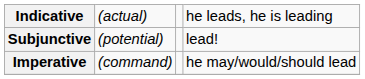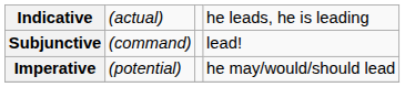Subjunctive | column 2: (potential) -> (command)
Imperative | column 2: (command) -> (potential)
